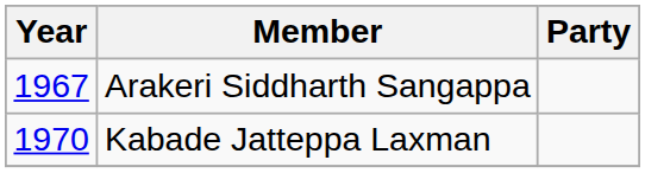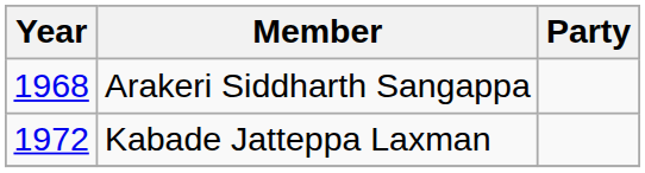Arakeri Siddharth Sangappa | Year: 1967 -> 1968
Kabade Jatteppa Laxman | Year: 1970 -> 1972
